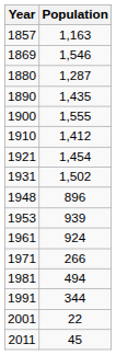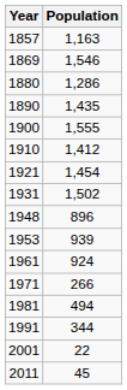1880 | Population: 1,287 -> 1,286
